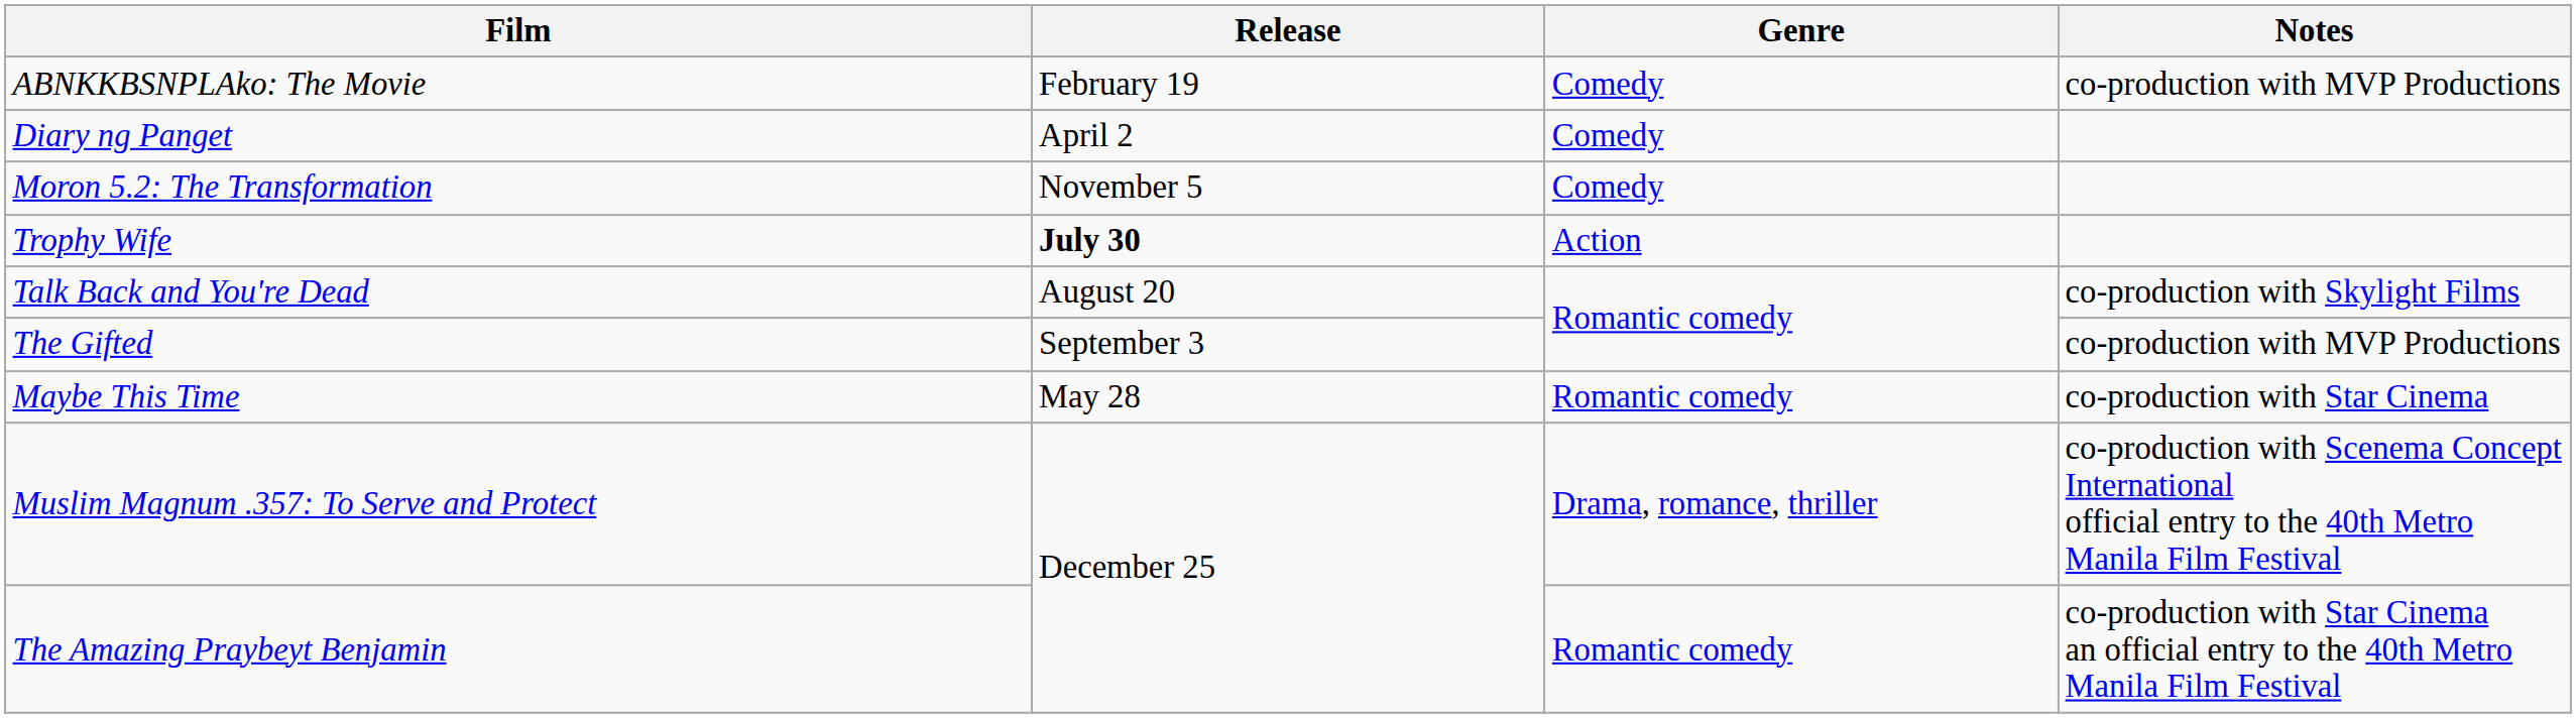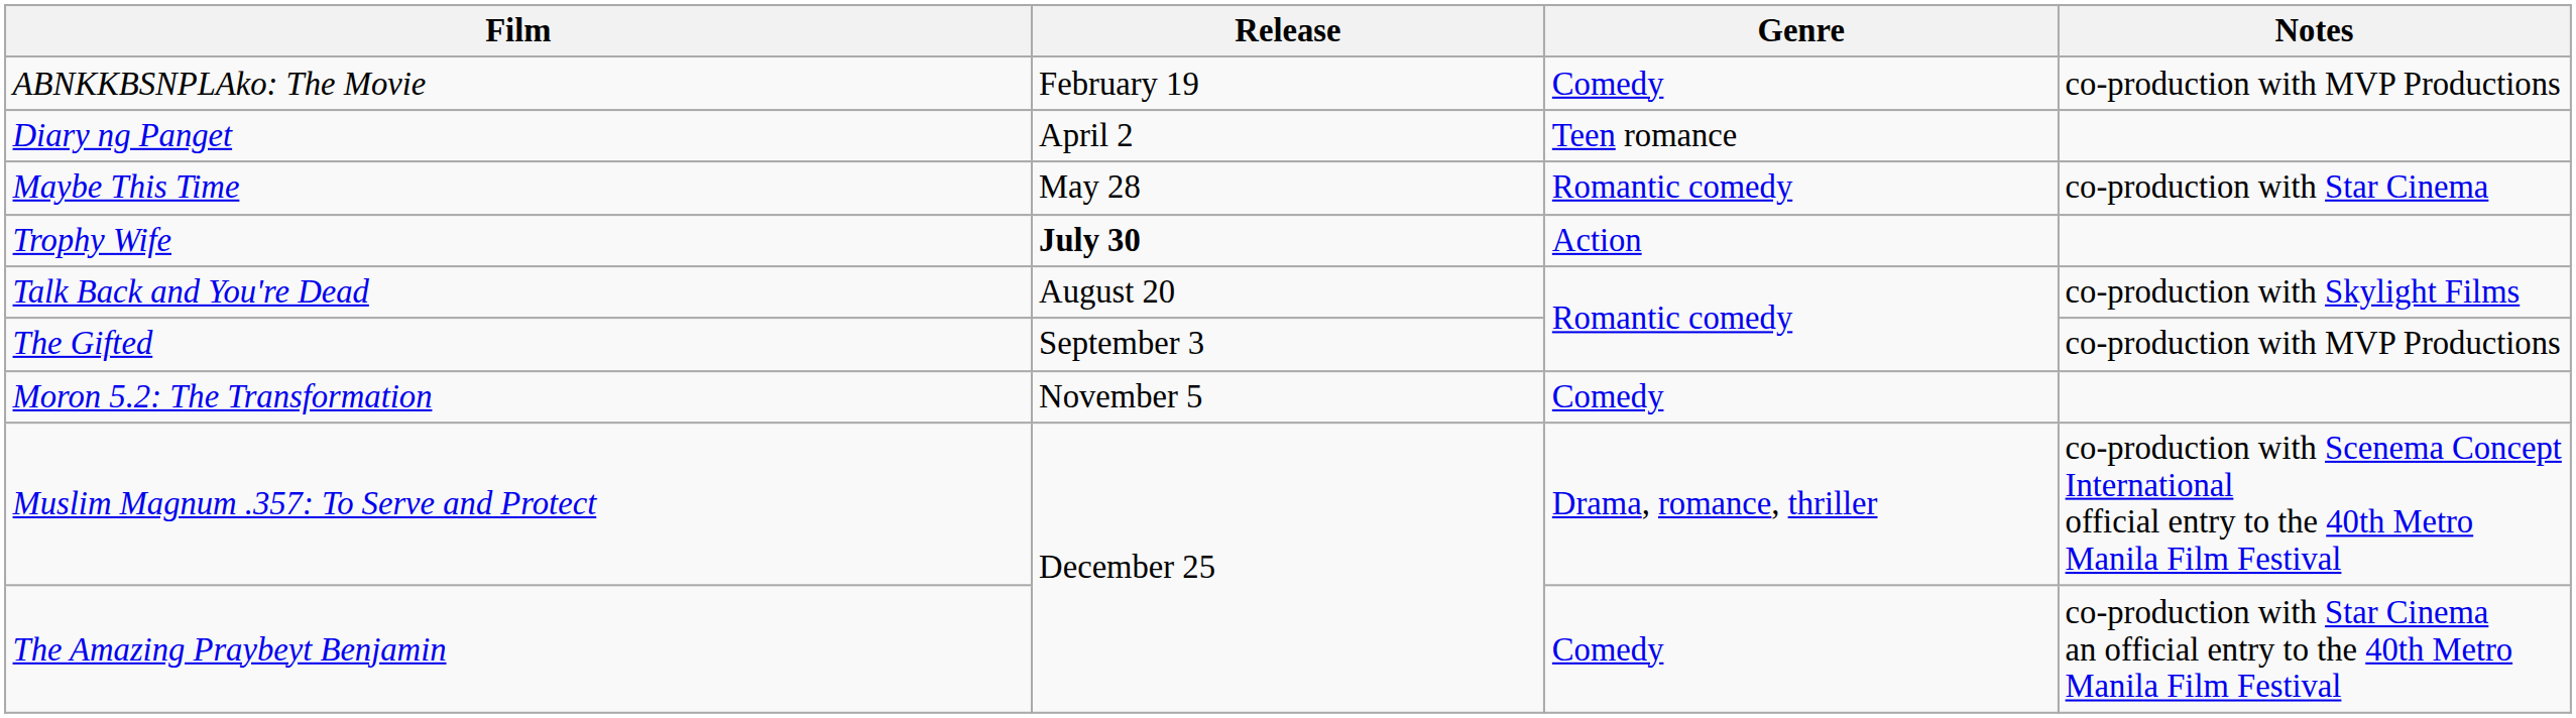Diary ng Panget | Genre: Comedy -> Teen romance
rows swapped: Maybe This Time <-> Moron 5.2: The Transformation
The Amazing Praybeyt Benjamin | Genre: Romantic comedy -> Comedy
